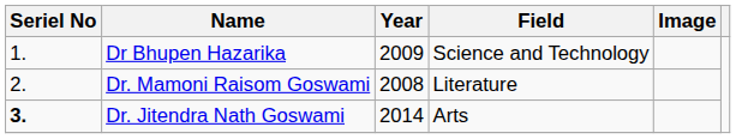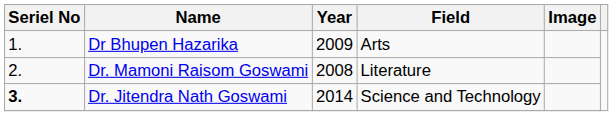Dr Bhupen Hazarika | Field: Science and Technology -> Arts
Dr. Jitendra Nath Goswami | Field: Arts -> Science and Technology
